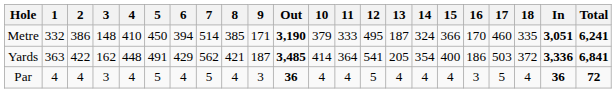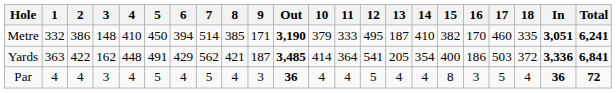Metre | 14: 324 -> 410
Metre | 15: 366 -> 382
Par | 15: 4 -> 8
